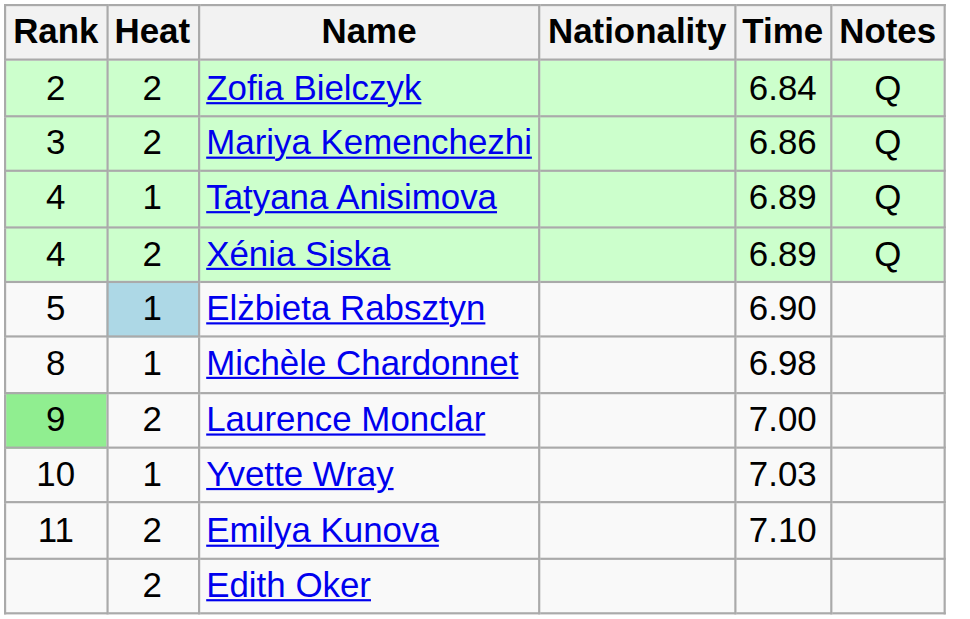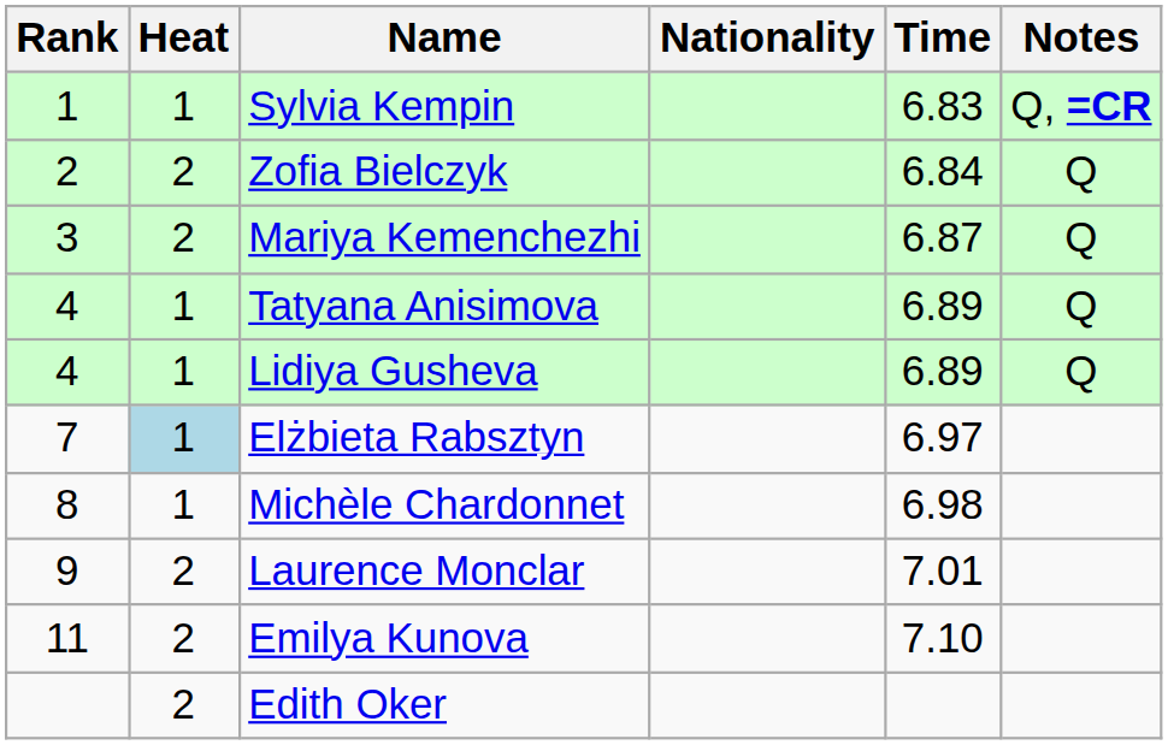+ row: 1 | 1 | Sylvia Kempin | 6.83 | Q, =CR
Mariya Kemenchezhi | Time: 6.86 -> 6.87
+ row: 4 | 1 | Lidiya Gusheva | 6.89 | Q
- row: 4 | 2 | Xénia Siska | 6.89 | Q
Elżbieta Rabsztyn | Rank: 5 -> 7
Elżbieta Rabsztyn | Time: 6.90 -> 6.97
Laurence Monclar | Rank: lightgreen background -> no background
Laurence Monclar | Time: 7.00 -> 7.01
- row: 10 | 1 | Yvette Wray | 7.03
